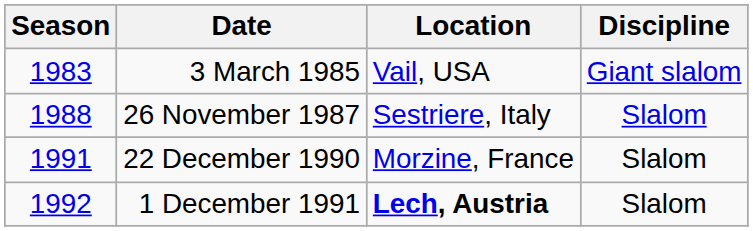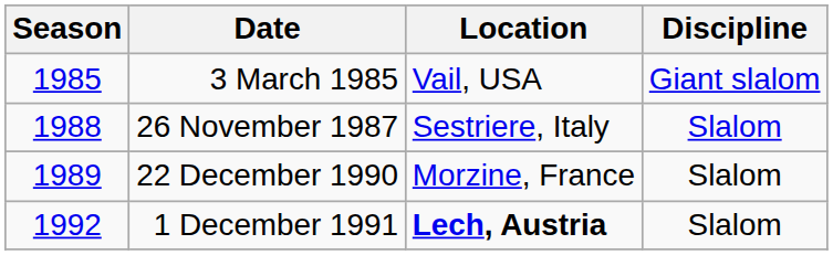3 March 1985 | Season: 1983 -> 1985
22 December 1990 | Season: 1991 -> 1989
